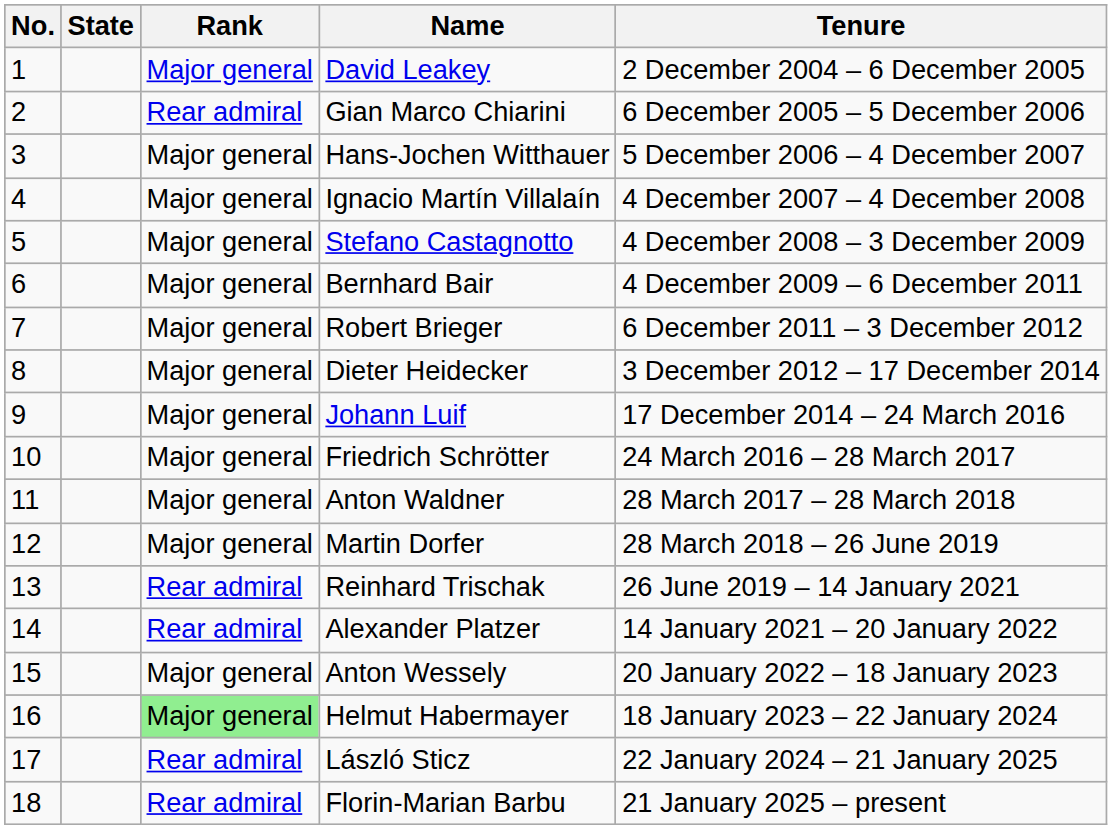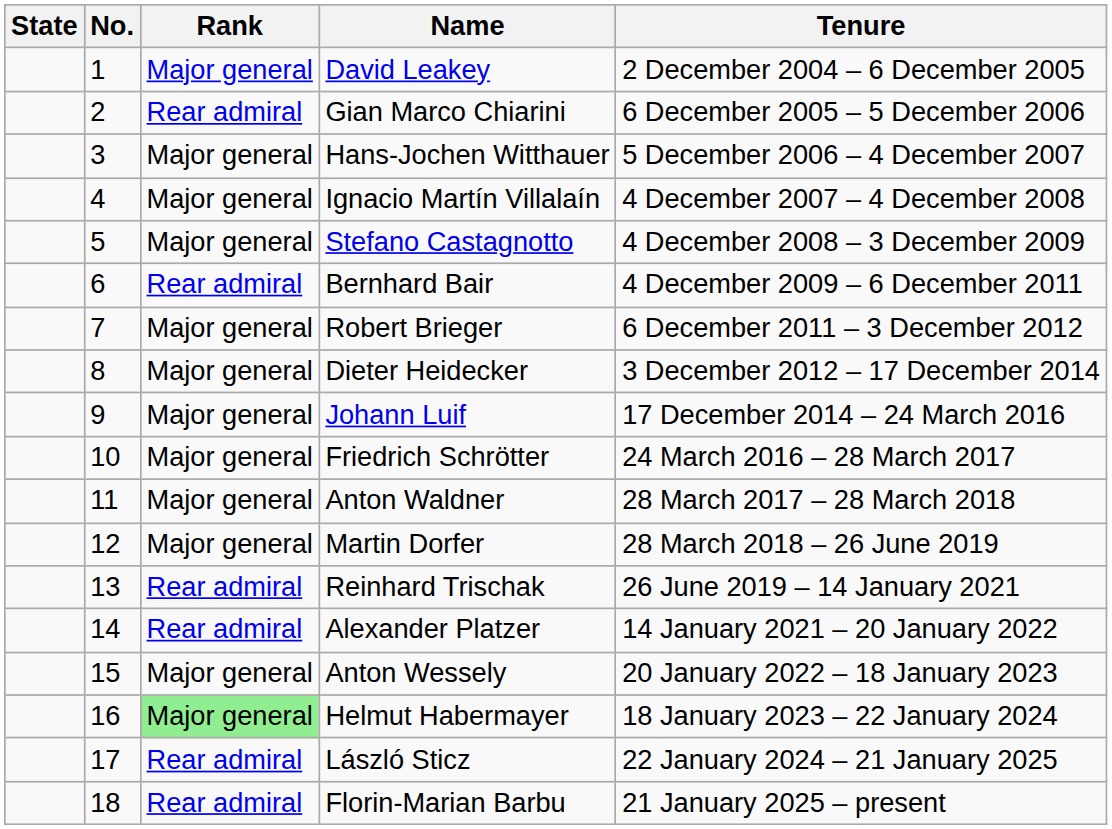columns swapped: No. <-> State
Bernhard Bair | Rank: Major general -> Rear admiral
